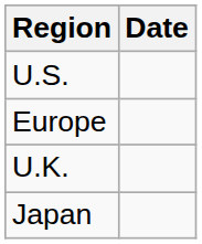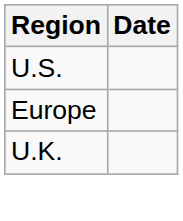- row: Japan
